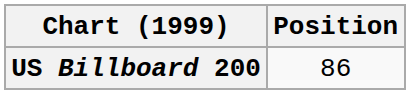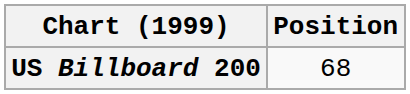US Billboard 200 | Position: 86 -> 68
